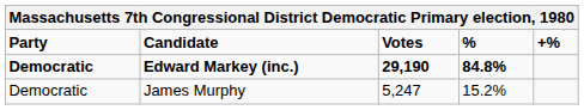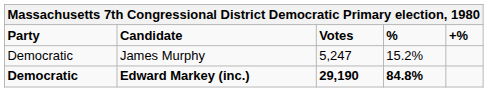rows swapped: Edward Markey (inc.) <-> James Murphy
